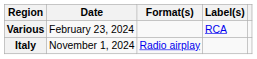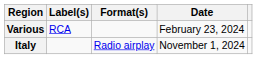columns swapped: Date <-> Label(s)
